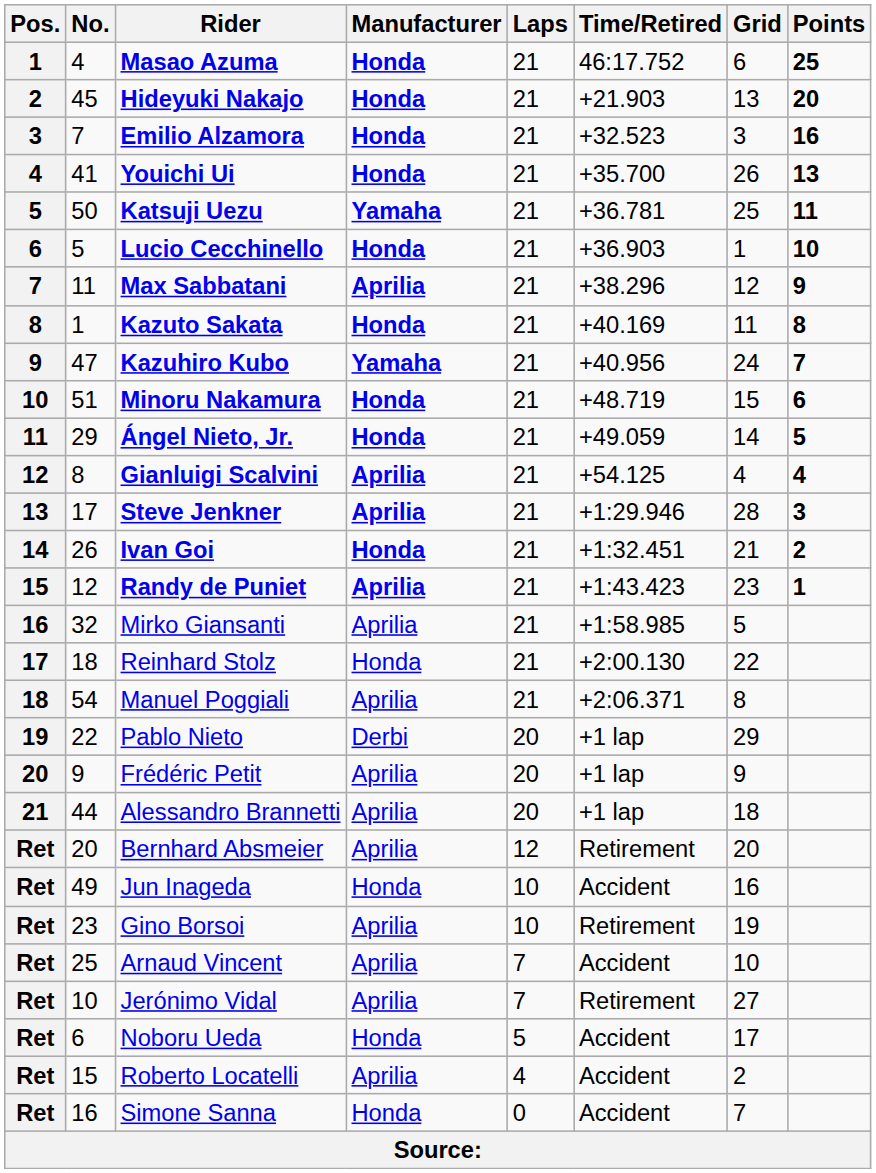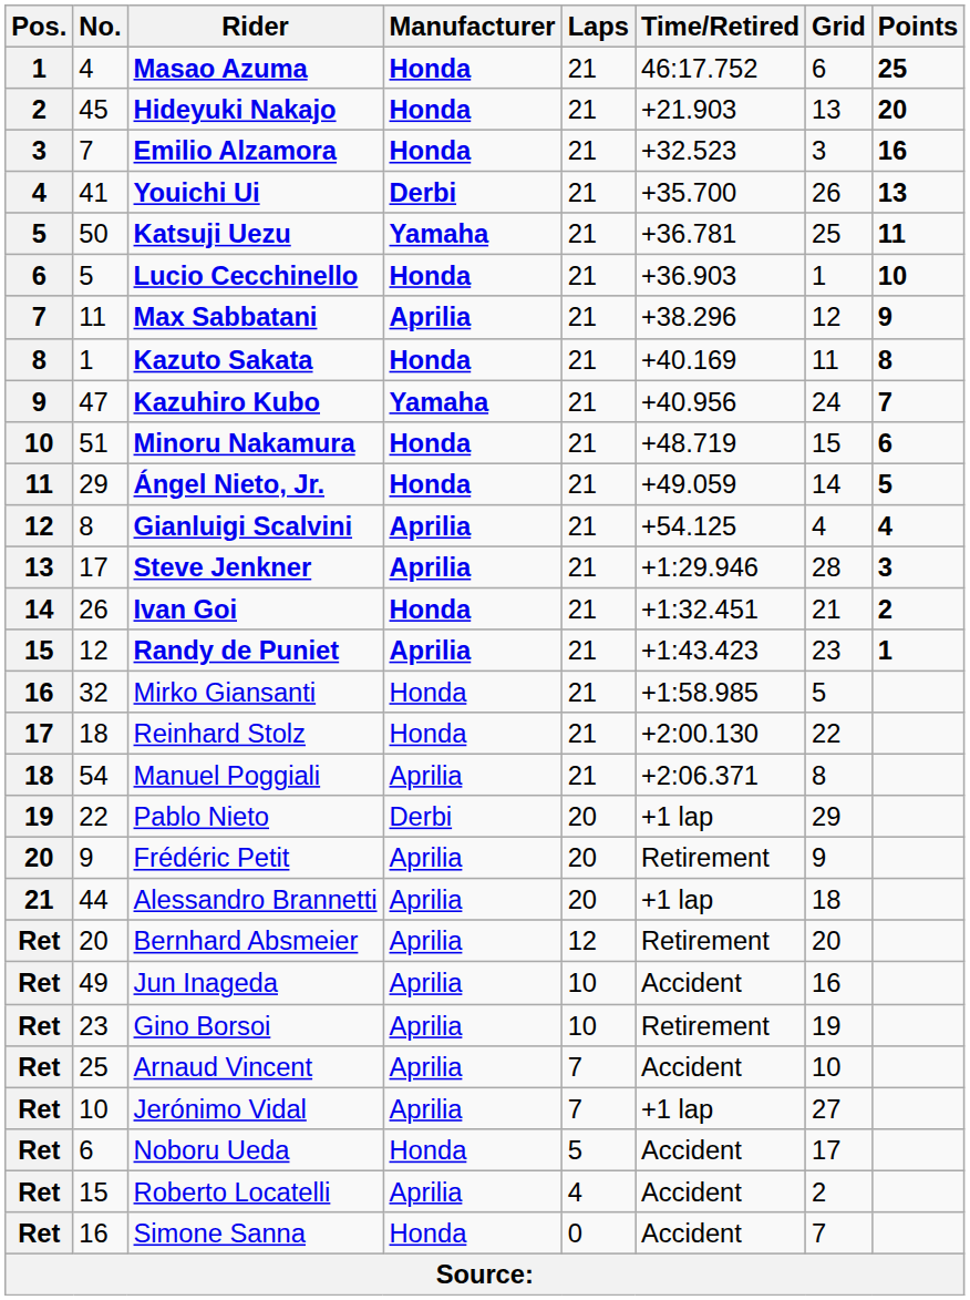Youichi Ui | Manufacturer: Honda -> Derbi
Mirko Giansanti | Manufacturer: Aprilia -> Honda
Frédéric Petit | Time/Retired: +1 lap -> Retirement
Jun Inageda | Manufacturer: Honda -> Aprilia
Jerónimo Vidal | Time/Retired: Retirement -> +1 lap
